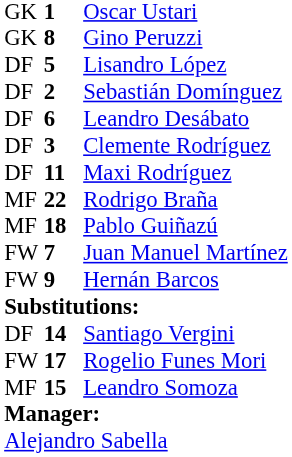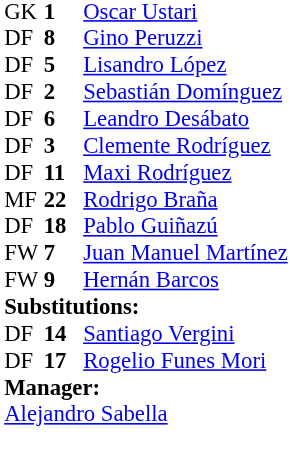Gino Peruzzi | column 1: GK -> DF
Pablo Guiñazú | column 1: MF -> DF
Rogelio Funes Mori | column 1: FW -> DF
- row: MF | 15 | Leandro Somoza
